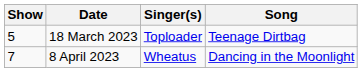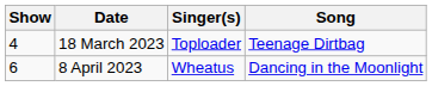18 March 2023 | Show: 5 -> 4
8 April 2023 | Show: 7 -> 6
